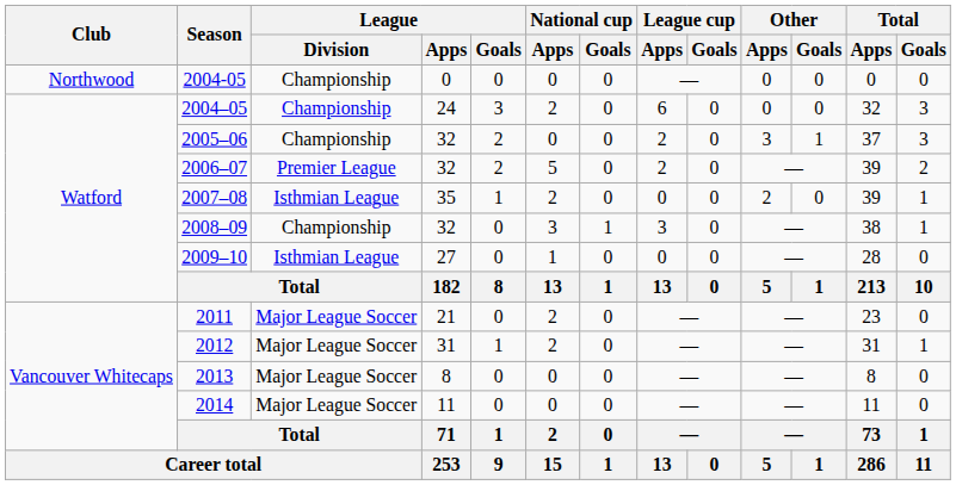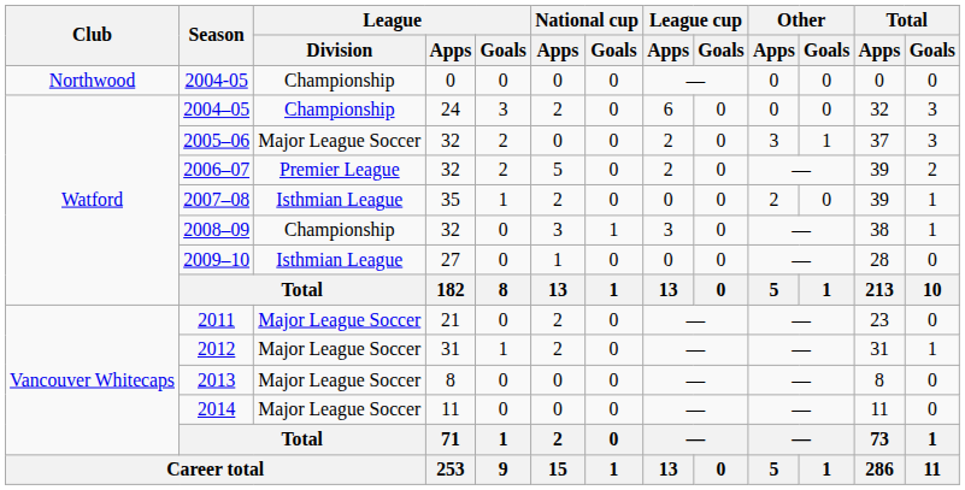2005–06 | League / Division: Championship -> Major League Soccer
